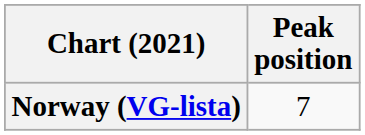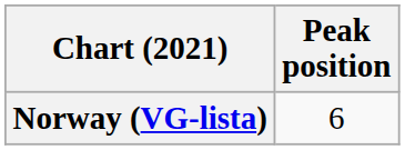Norway (VG-lista) | Peak position: 7 -> 6
